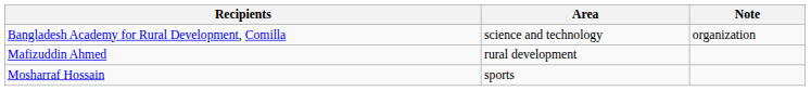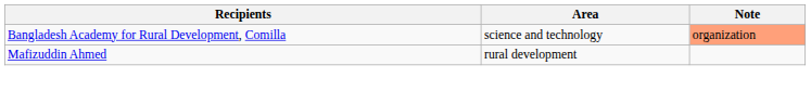Bangladesh Academy for Rural Development, Comilla | Note: no background -> lightsalmon background
- row: Mosharraf Hossain | sports
